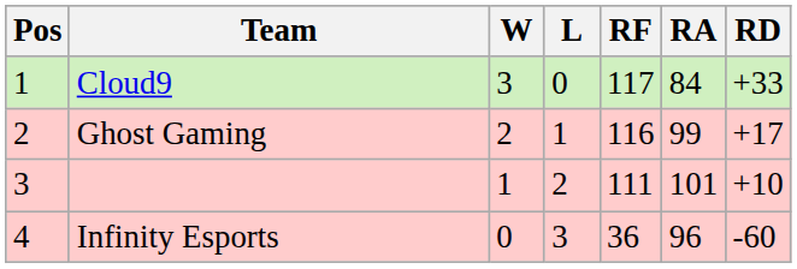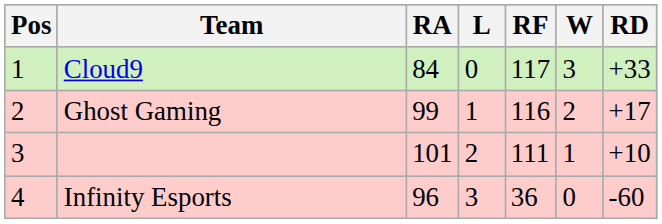columns swapped: W <-> RA
